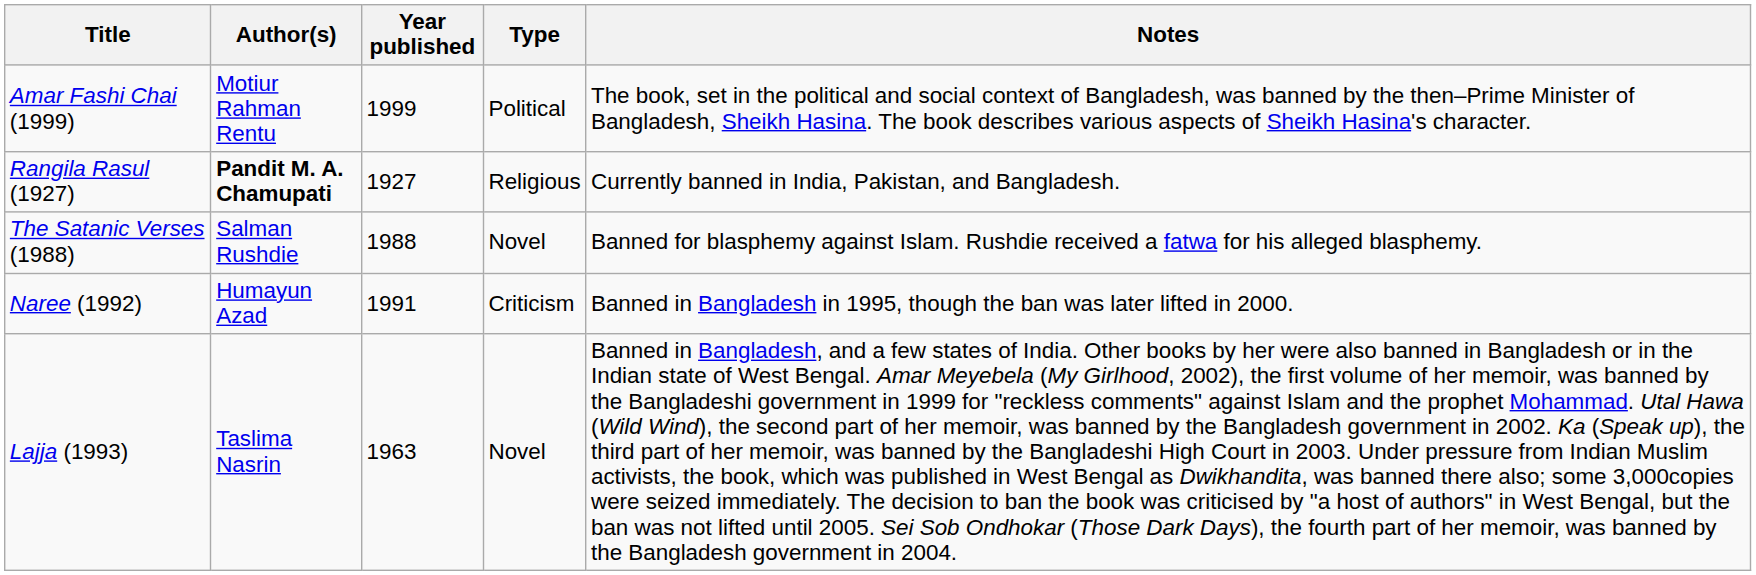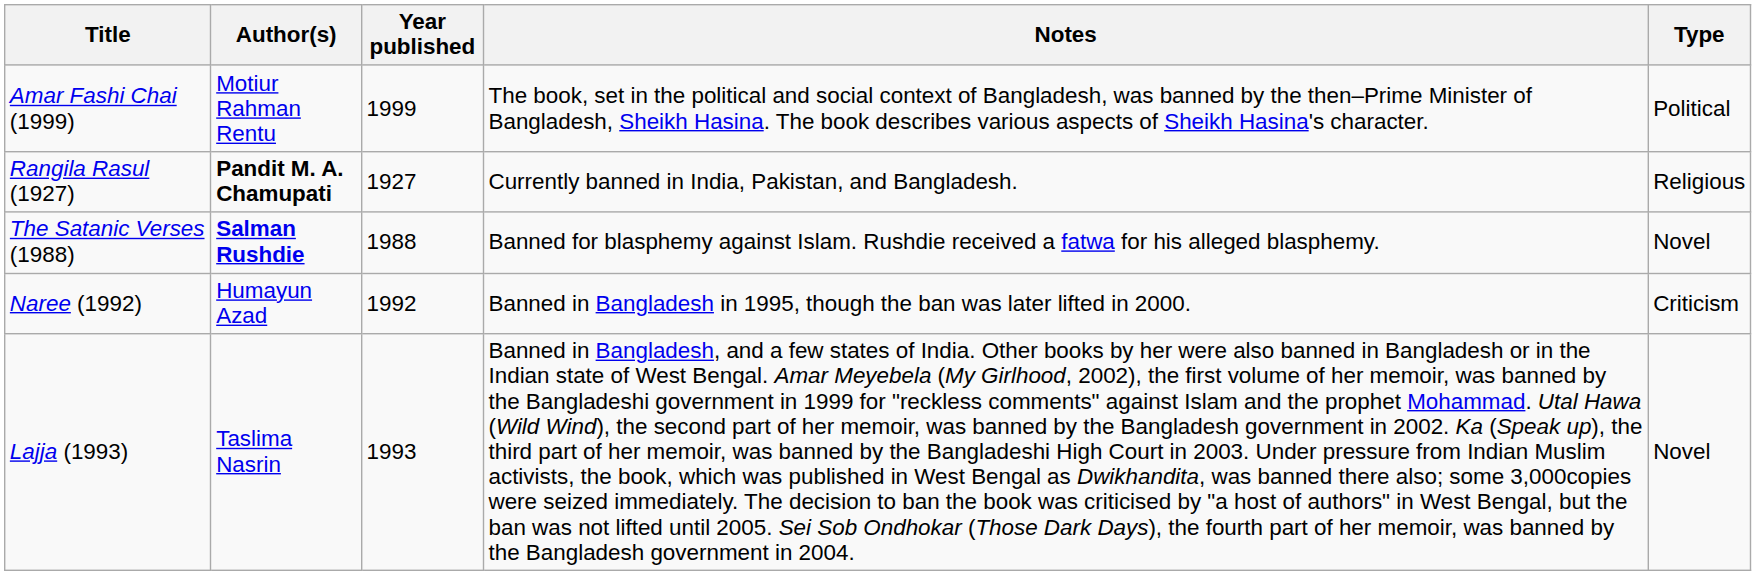columns swapped: Type <-> Notes
The Satanic Verses (1988) | Author(s): normal -> bold
Naree (1992) | Year published: 1991 -> 1992
Lajja (1993) | Year published: 1963 -> 1993
